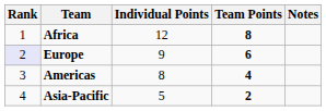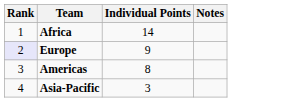- column: Team Points | 8 | 6 | 4 | 2
Africa | Individual Points: 12 -> 14
Asia-Pacific | Individual Points: 5 -> 3
